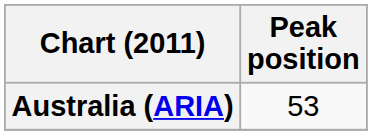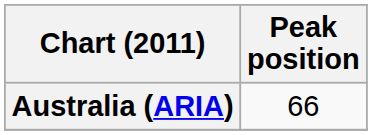Australia (ARIA) | Peak position: 53 -> 66
